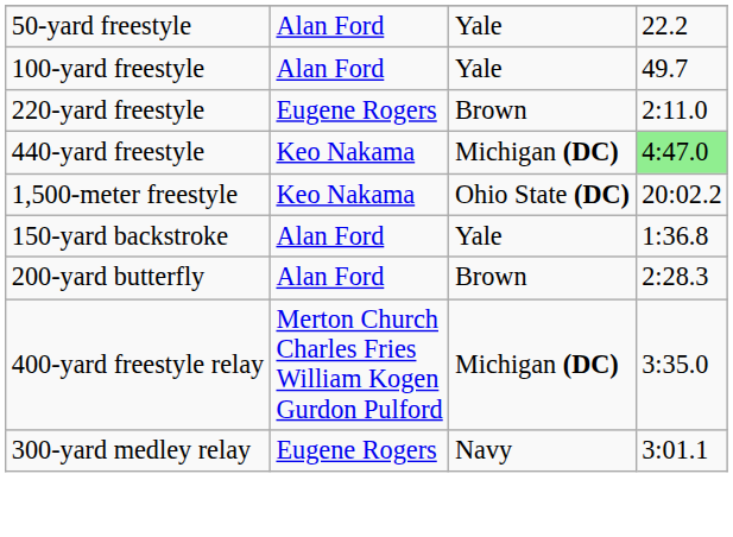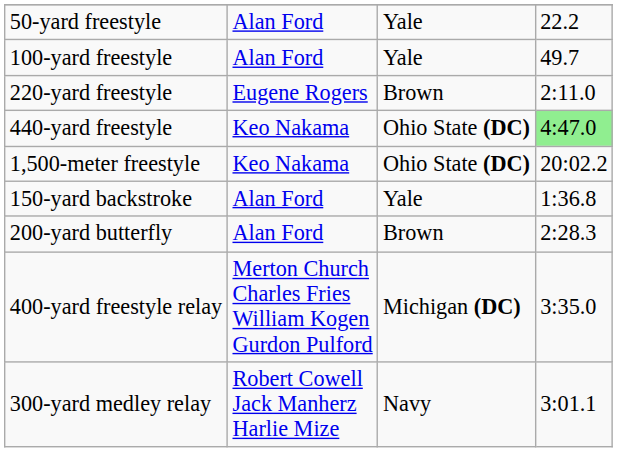440-yard freestyle | column 3: Michigan (DC) -> Ohio State (DC)
300-yard medley relay | column 2: Eugene Rogers -> Robert Cowell Jack Manherz Harlie Mize
